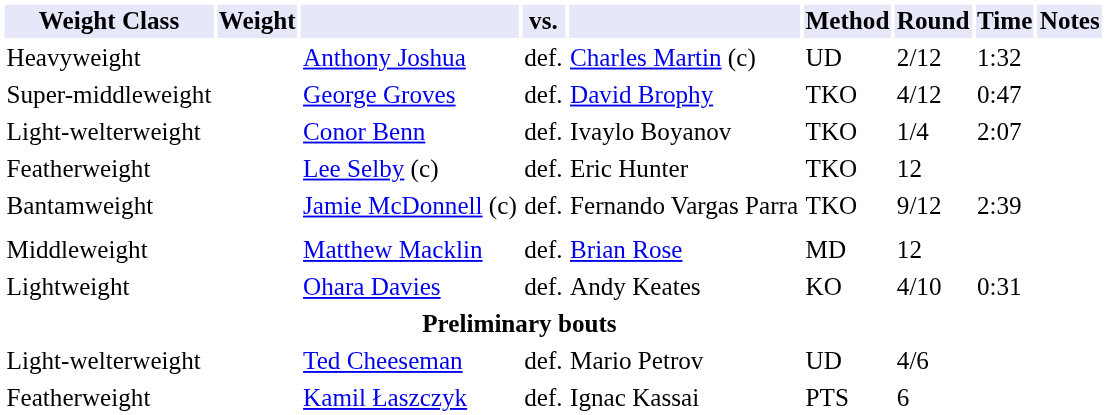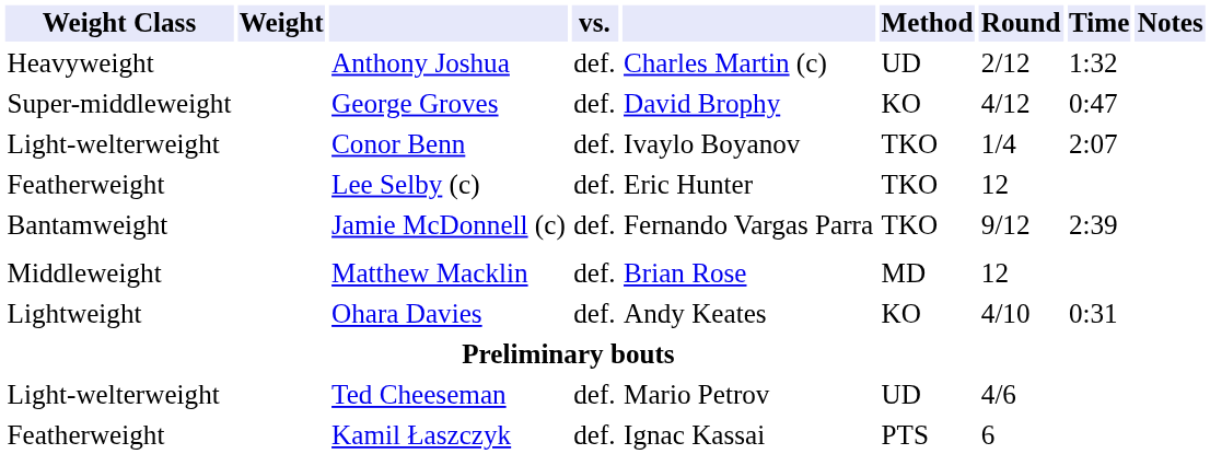George Groves | Method: TKO -> KO
